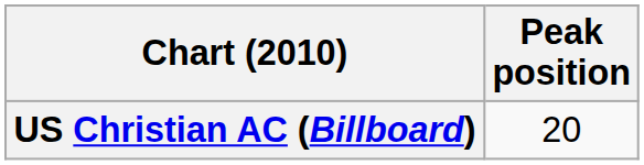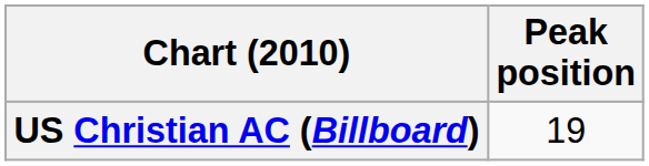US Christian AC (Billboard) | Peak position: 20 -> 19
